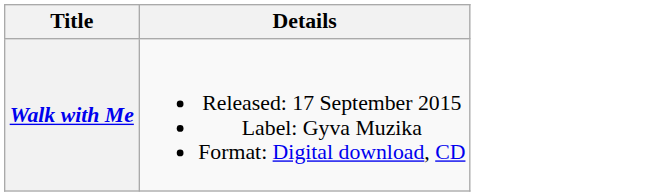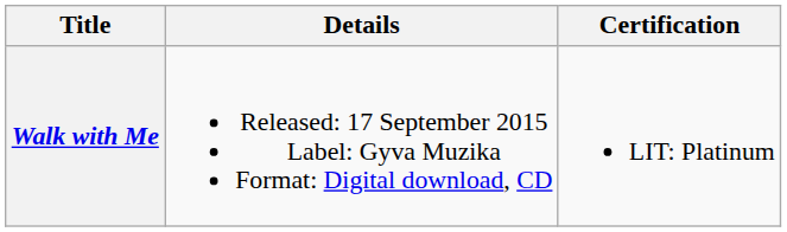+ column: Certification | LIT: Platinum
